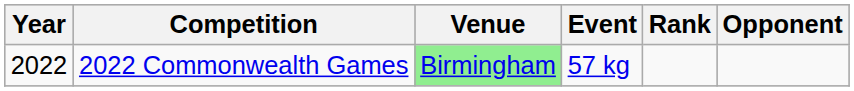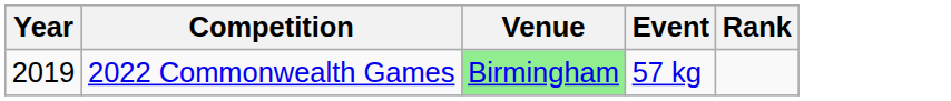- column: Opponent
2022 Commonwealth Games | Year: 2022 -> 2019
